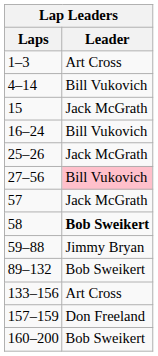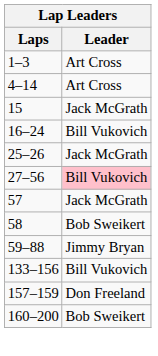4–14 | Leader: Bill Vukovich -> Art Cross
58 | Leader: bold -> normal
- row: 89–132 | Bob Sweikert
133–156 | Leader: Art Cross -> Bill Vukovich
